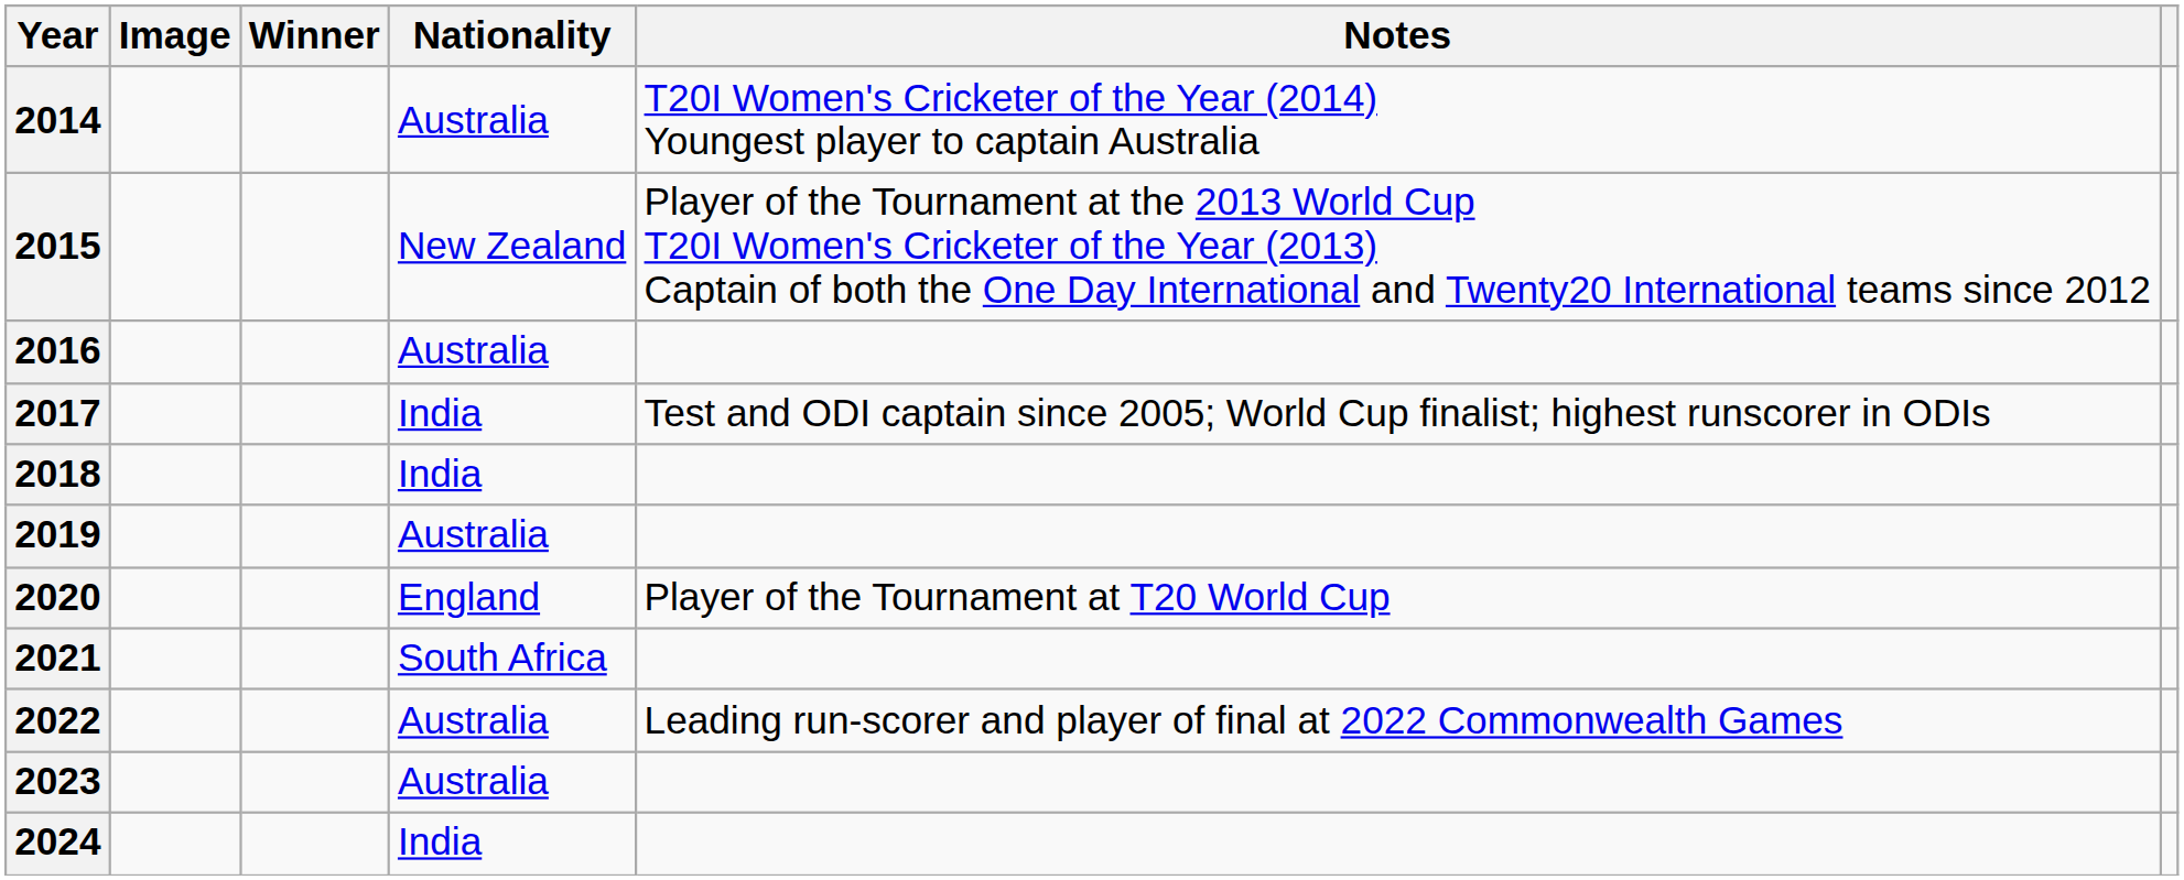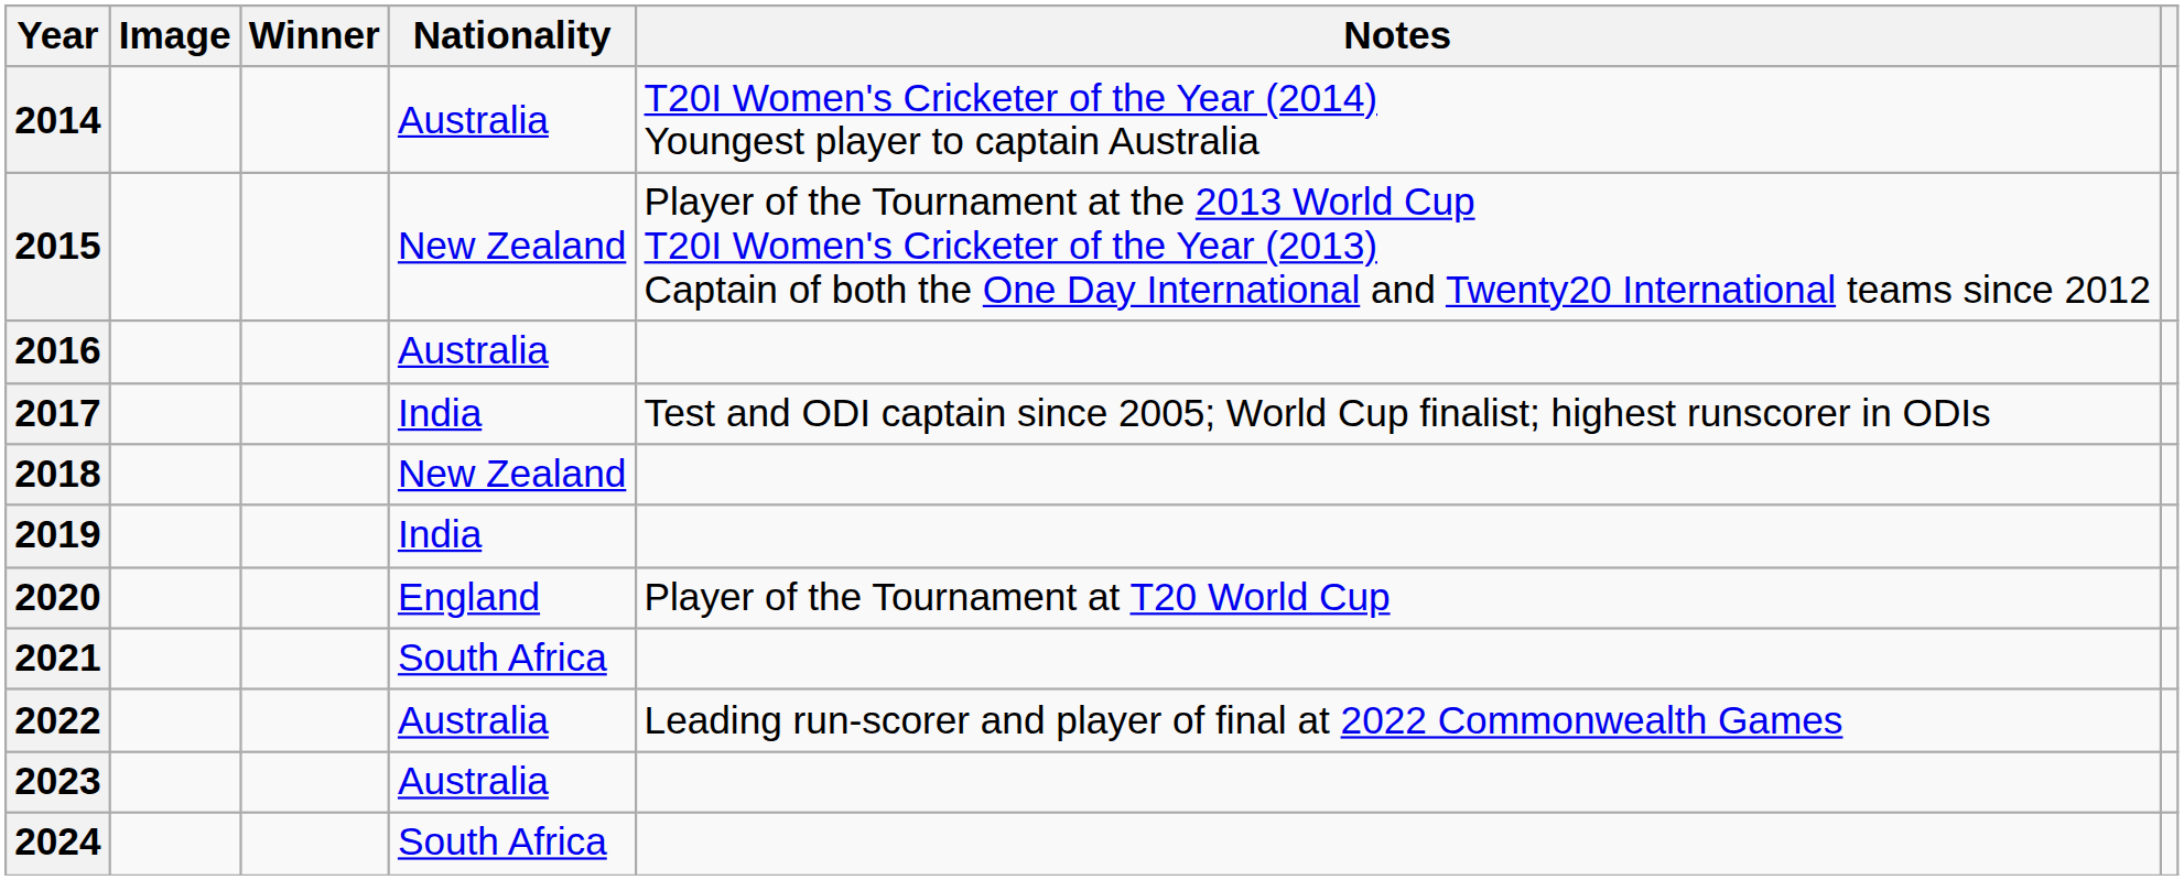2018 | Nationality: India -> New Zealand
2019 | Nationality: Australia -> India
2024 | Nationality: India -> South Africa
